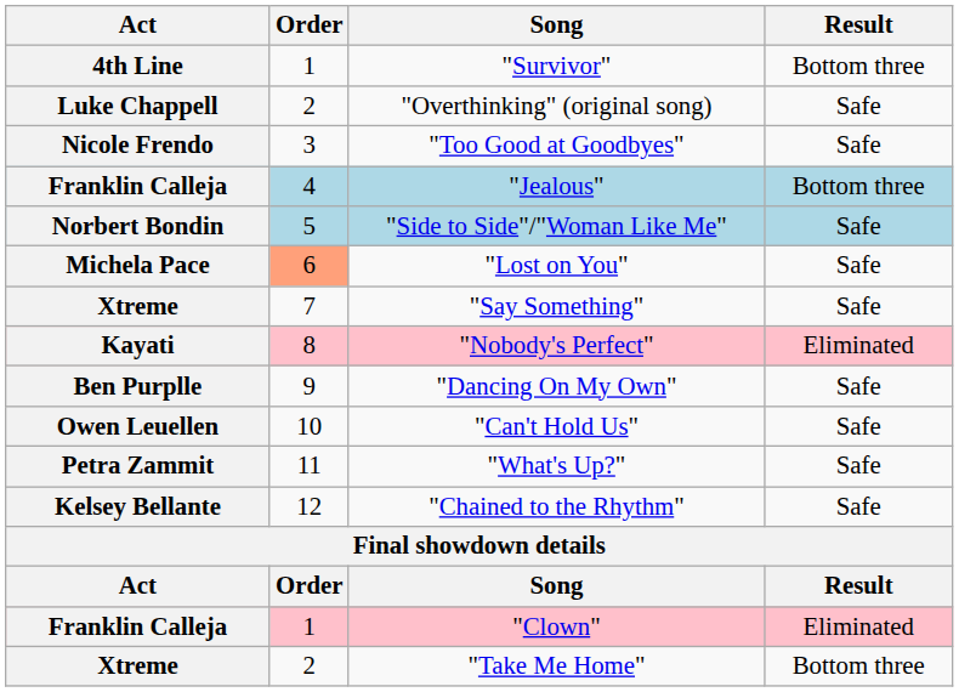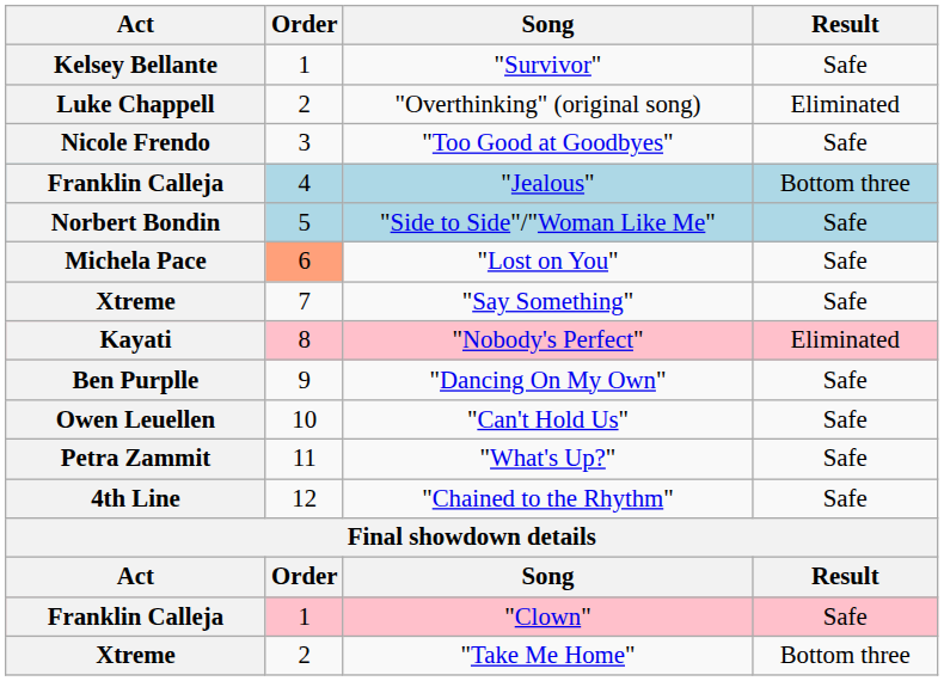"Survivor" | Act: 4th Line -> Kelsey Bellante
"Survivor" | Result: Bottom three -> Safe
"Overthinking" (original song) | Result: Safe -> Eliminated
"Chained to the Rhythm" | Act: Kelsey Bellante -> 4th Line
"Clown" | Result: Eliminated -> Safe
